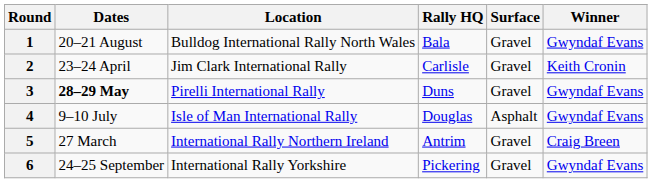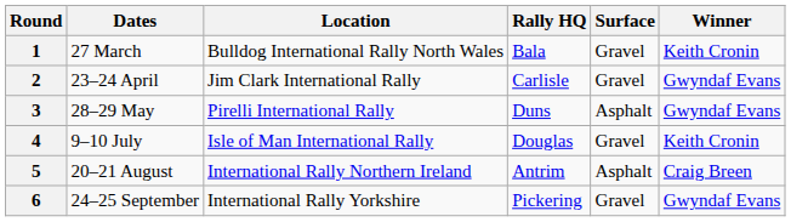1 | Dates: 20–21 August -> 27 March
1 | Winner: Gwyndaf Evans -> Keith Cronin
2 | Winner: Keith Cronin -> Gwyndaf Evans
3 | Dates: bold -> normal
3 | Surface: Gravel -> Asphalt
4 | Surface: Asphalt -> Gravel
4 | Winner: Gwyndaf Evans -> Keith Cronin
5 | Dates: 27 March -> 20–21 August
5 | Surface: Gravel -> Asphalt
